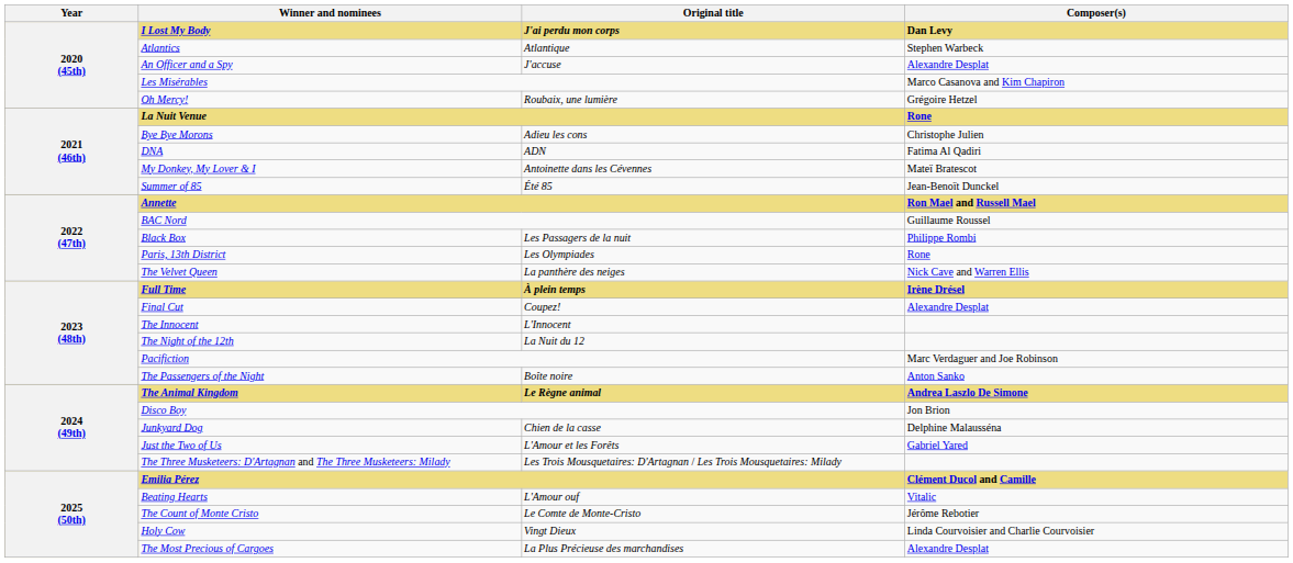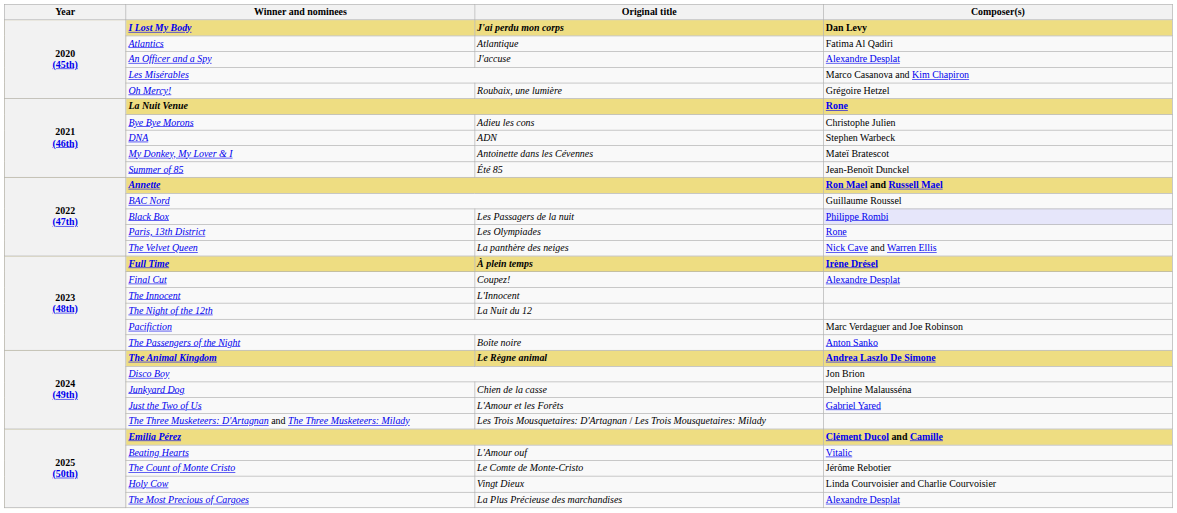Atlantics | Composer(s): Stephen Warbeck -> Fatima Al Qadiri
DNA | Composer(s): Fatima Al Qadiri -> Stephen Warbeck
Black Box | Composer(s): no background -> lavender background
